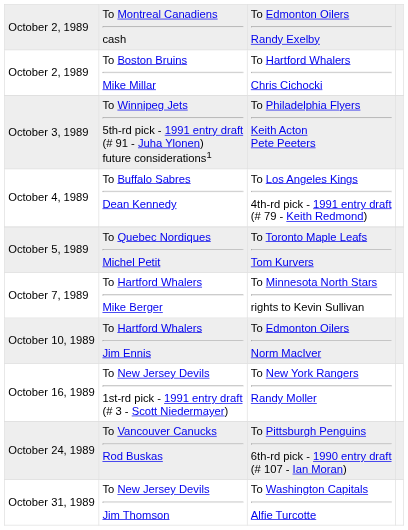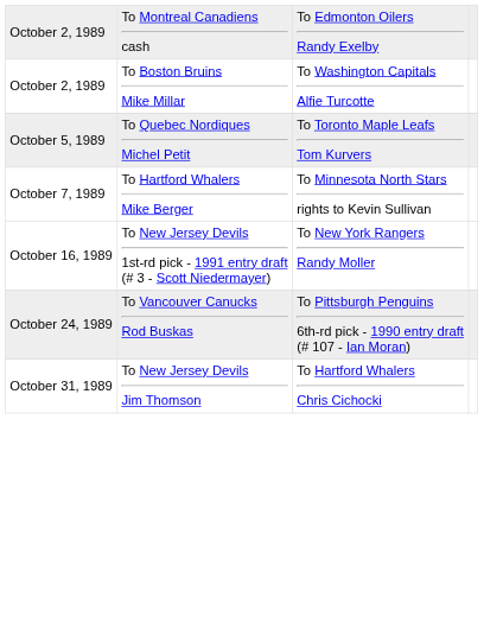October 2, 1989 / To Boston Bruins Mike Millar | column 3: To Hartford Whalers Chris Cichocki -> To Washington Capitals Alfie Turcotte
- row: October 3, 1989 | To Winnipeg Jets 5th-rd pick - 1991 entry draft (# 91 - Juha Ylonen) future considerations1 | To Philadelphia Flyers Keith Acton Pete Peeters
- row: October 4, 1989 | To Buffalo Sabres Dean Kennedy | To Los Angeles Kings 4th-rd pick - 1991 entry draft (# 79 - Keith Redmond)
- row: October 10, 1989 | To Hartford Whalers Jim Ennis | To Edmonton Oilers Norm MacIver
October 31, 1989 | column 3: To Washington Capitals Alfie Turcotte -> To Hartford Whalers Chris Cichocki
